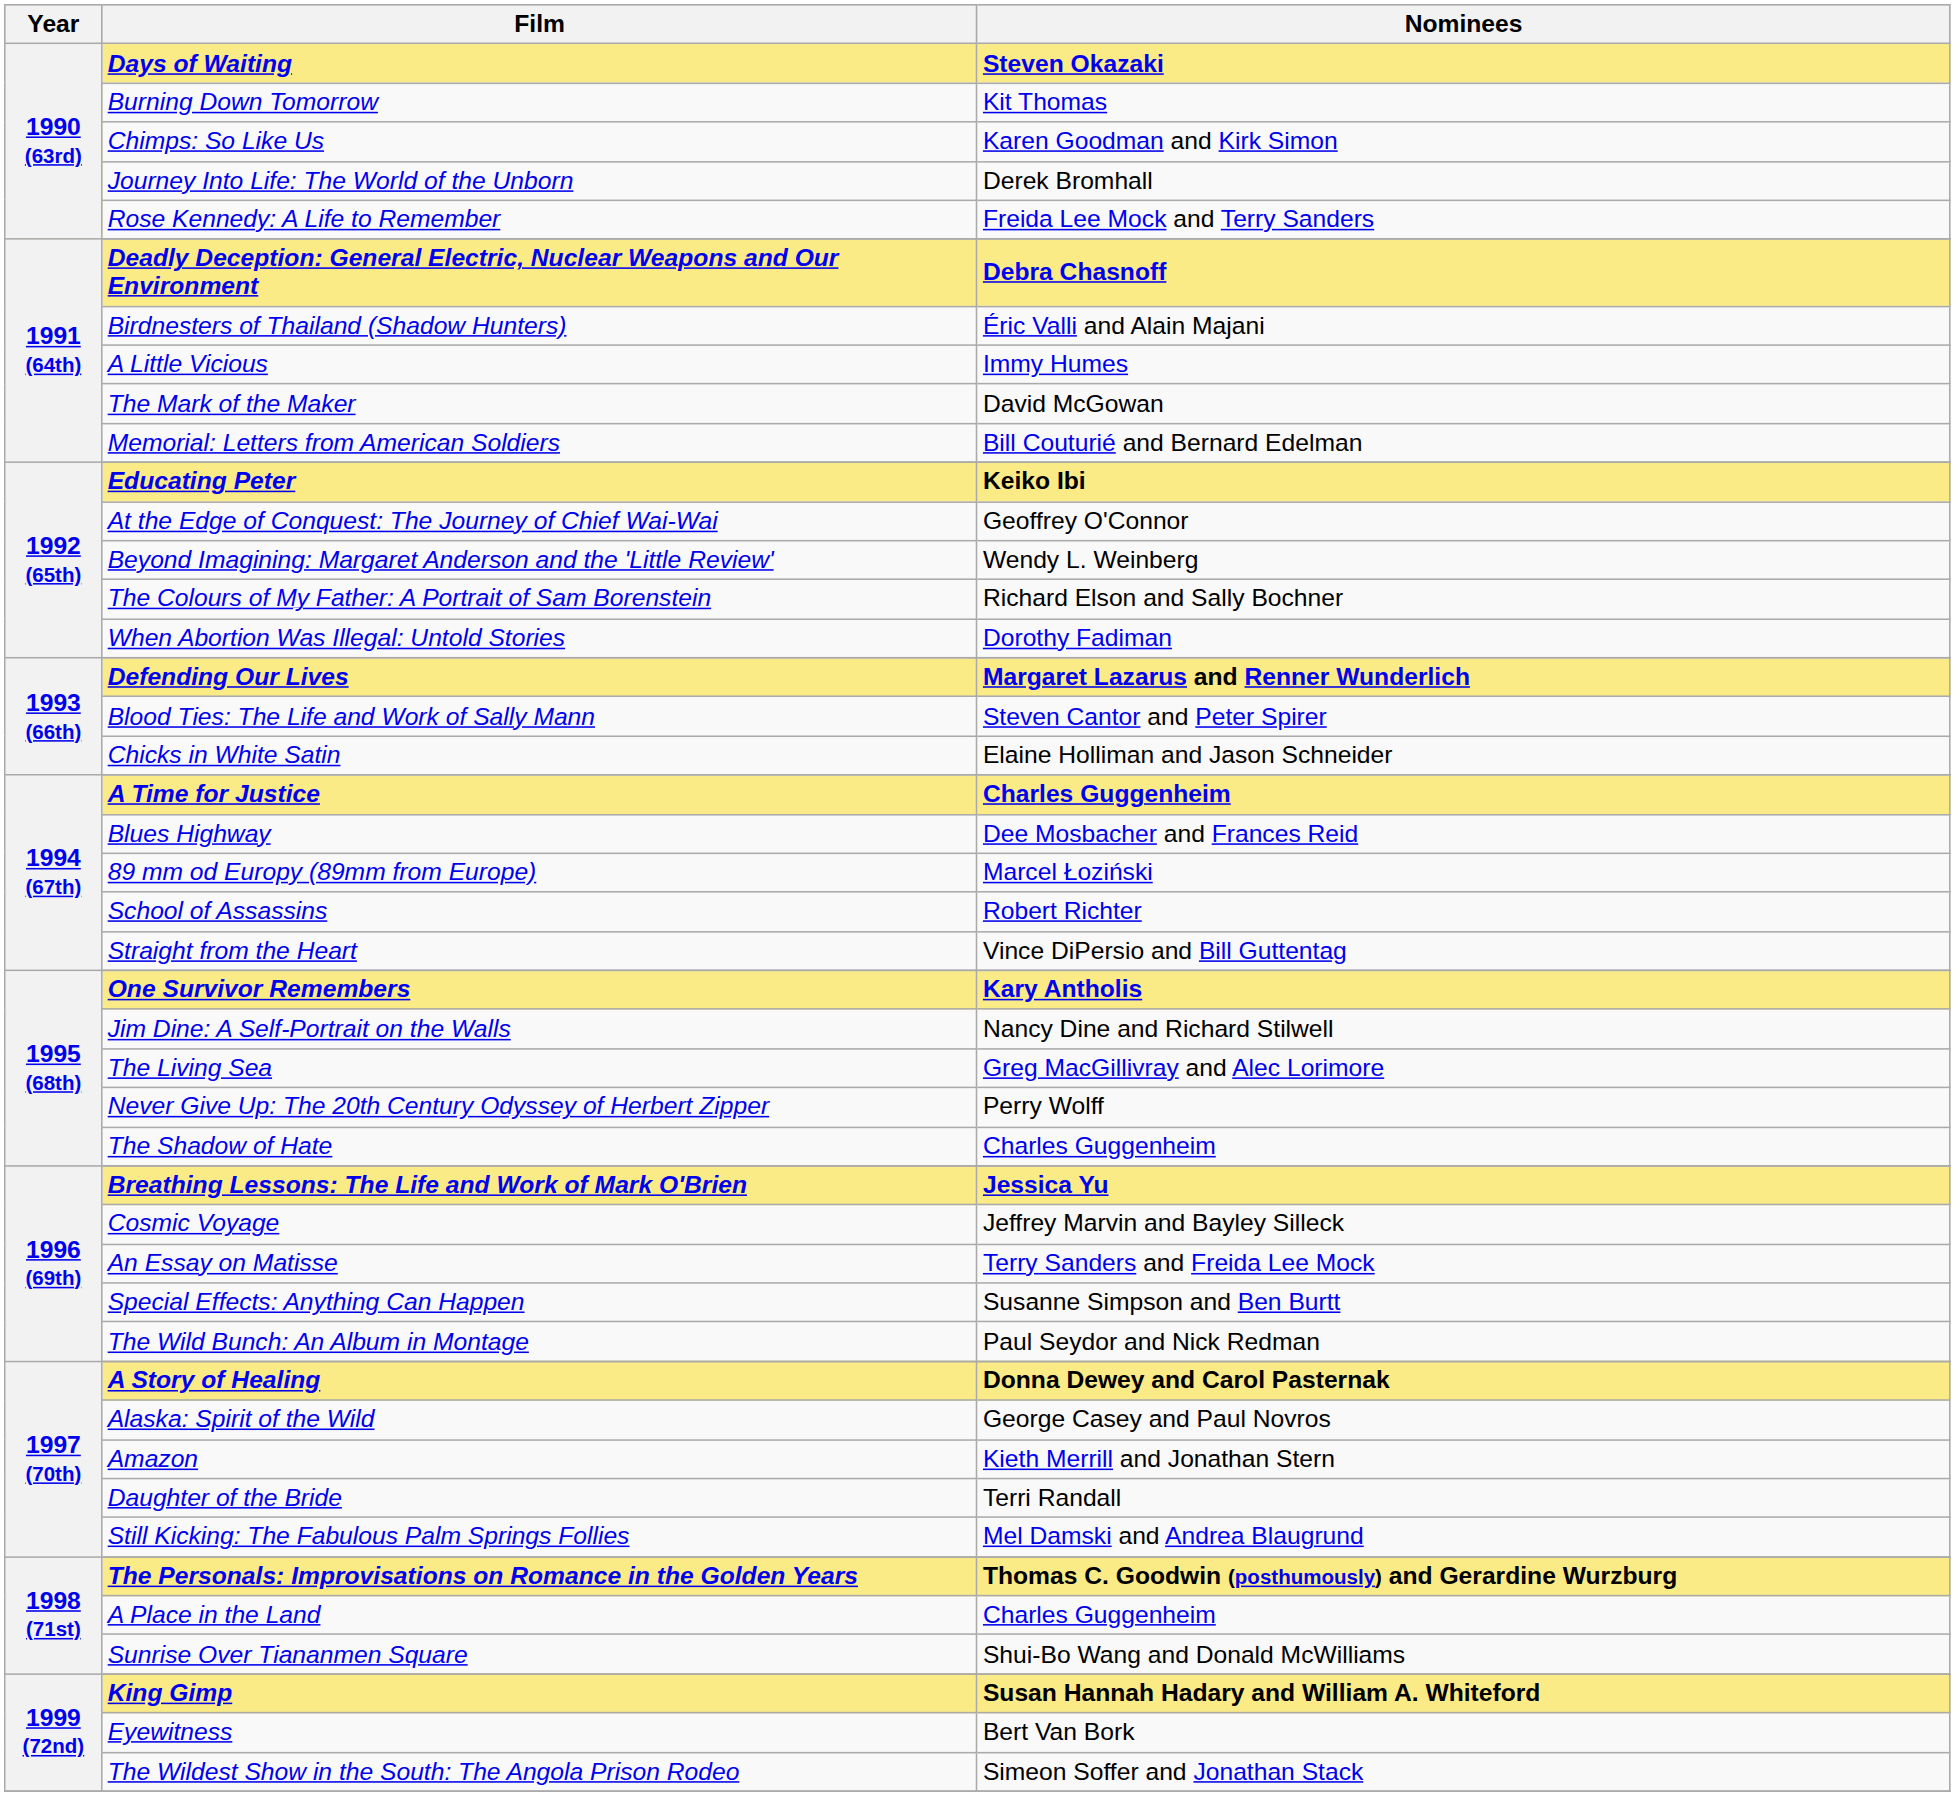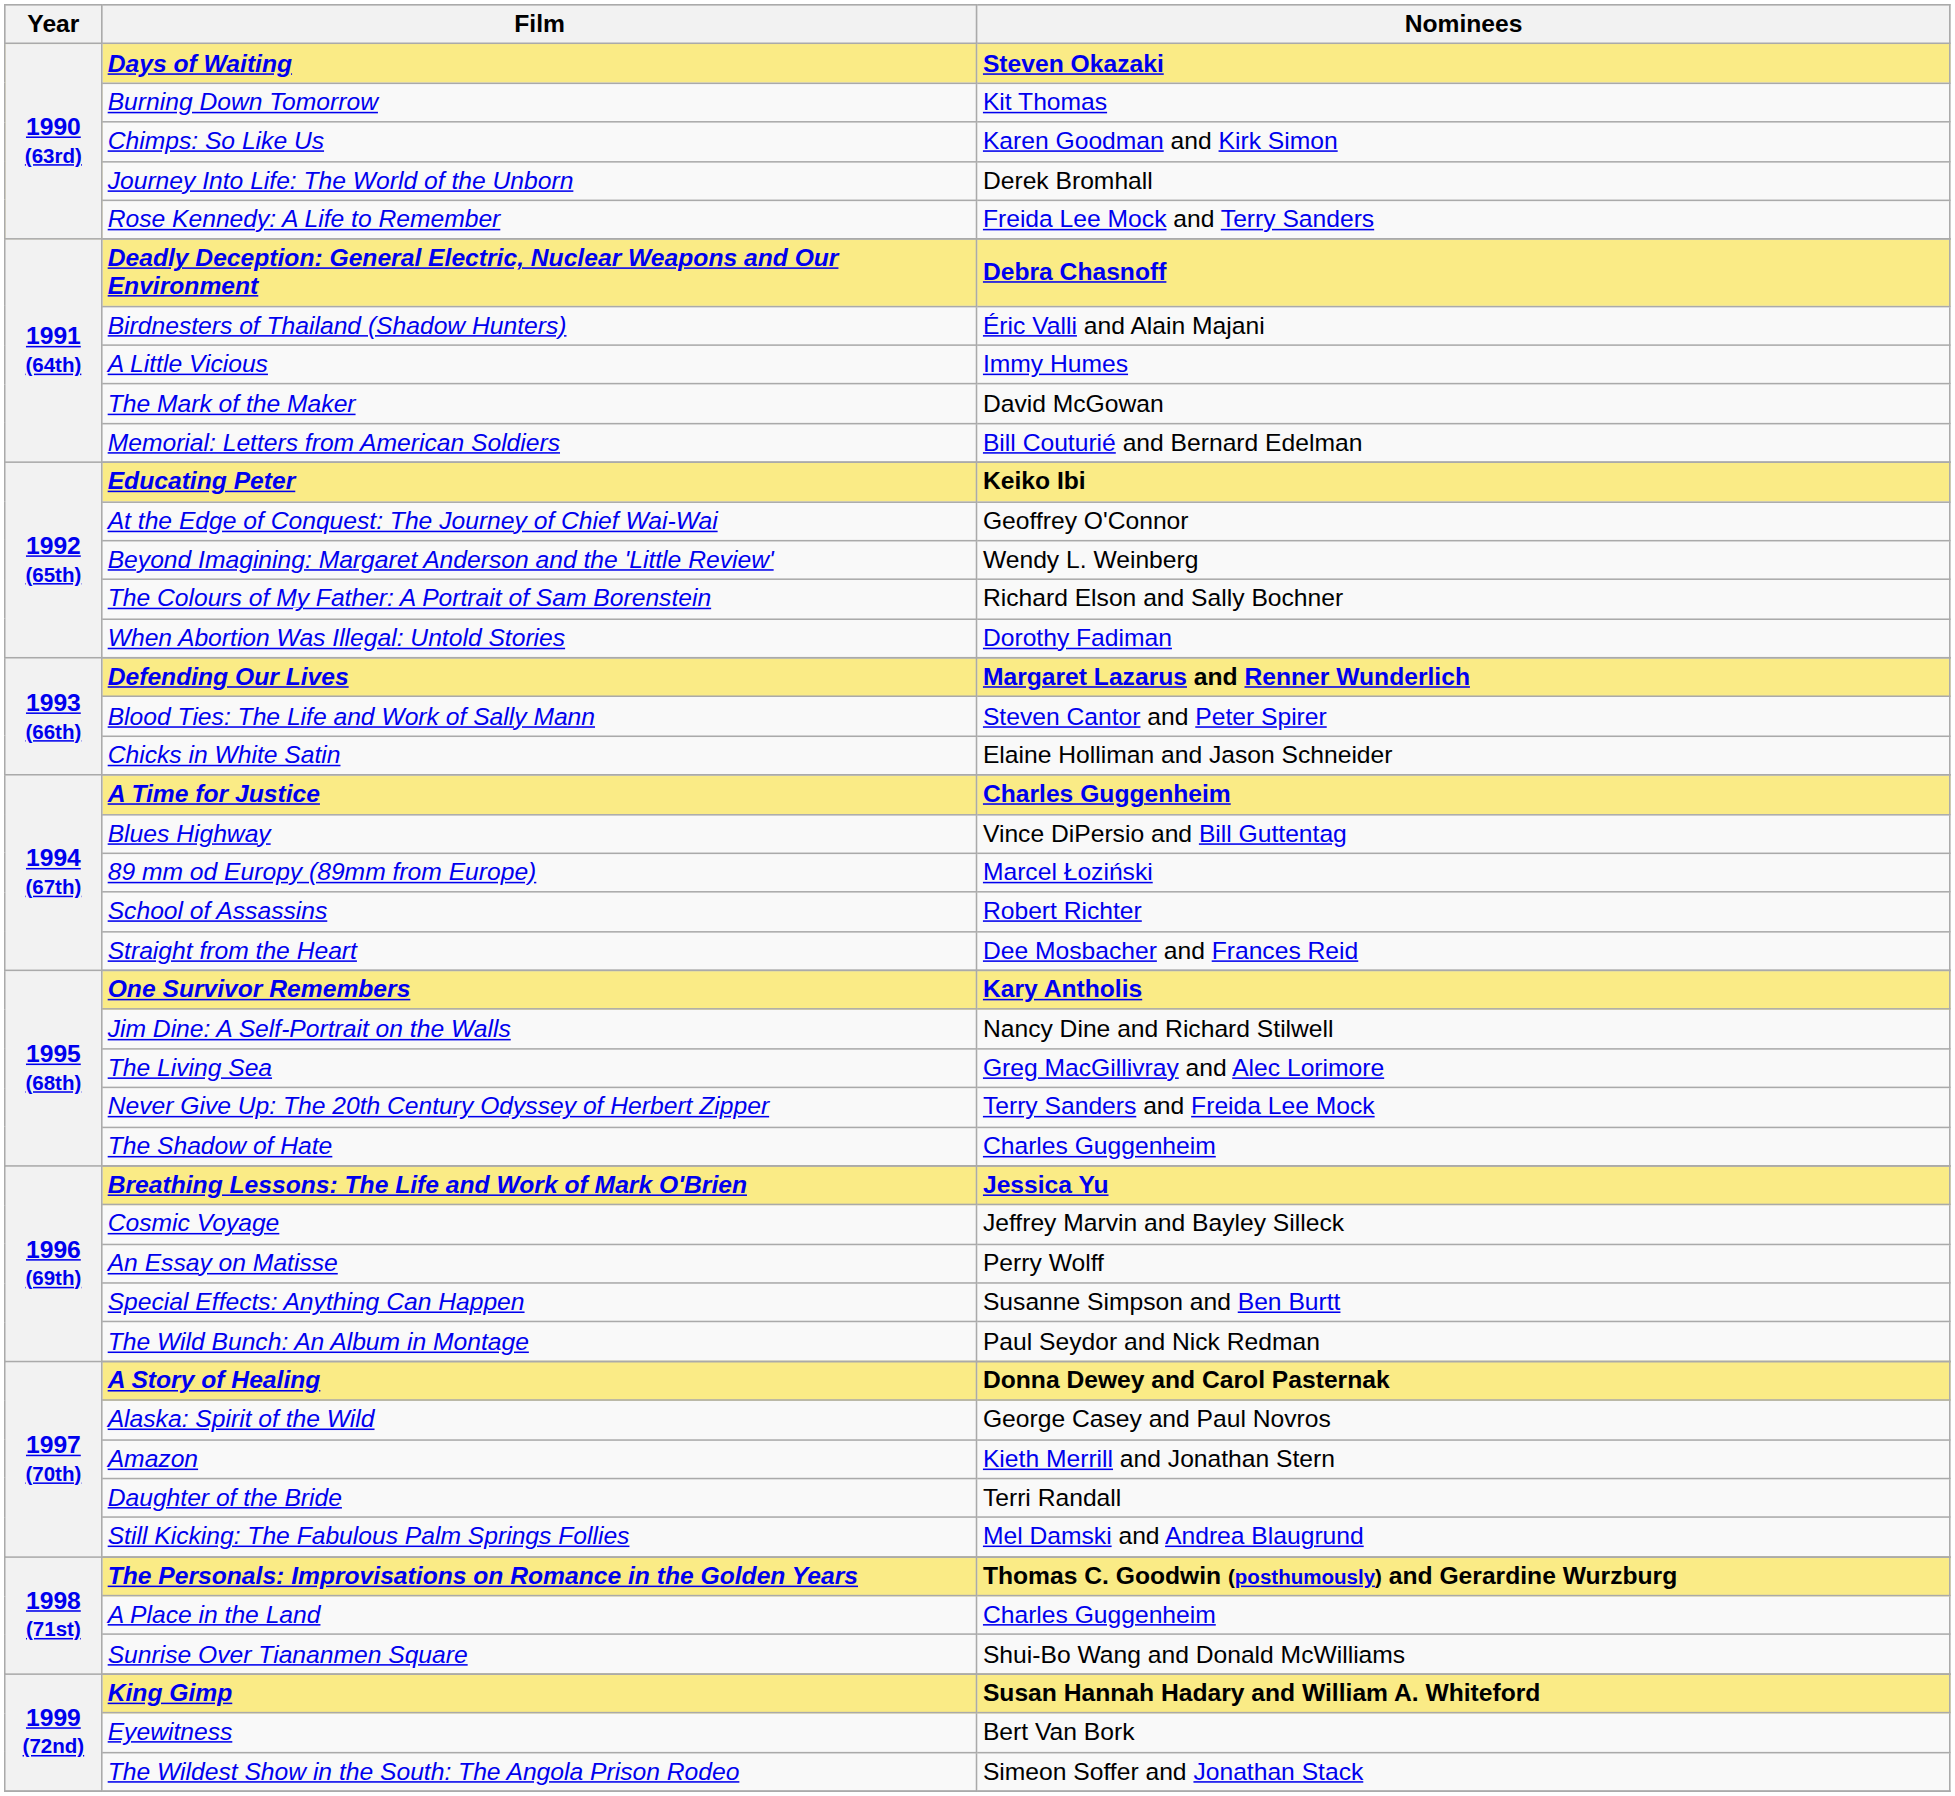Blues Highway | Nominees: Dee Mosbacher and Frances Reid -> Vince DiPersio and Bill Guttentag
Straight from the Heart | Nominees: Vince DiPersio and Bill Guttentag -> Dee Mosbacher and Frances Reid
Never Give Up: The 20th Century Odyssey of Herbert Zipper | Nominees: Perry Wolff -> Terry Sanders and Freida Lee Mock
An Essay on Matisse | Nominees: Terry Sanders and Freida Lee Mock -> Perry Wolff
